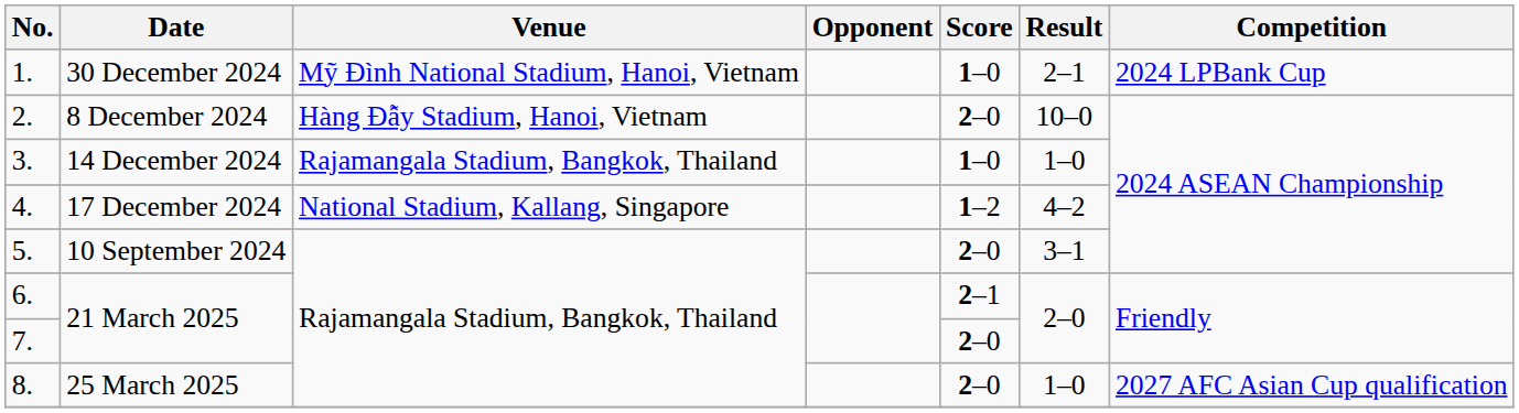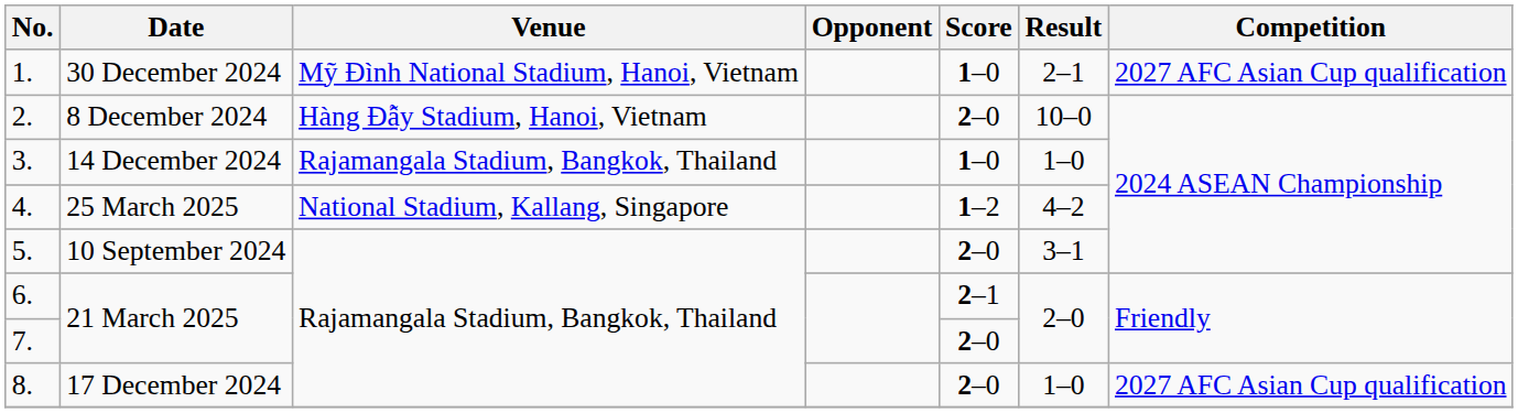1. | Competition: 2024 LPBank Cup -> 2027 AFC Asian Cup qualification
4. | Date: 17 December 2024 -> 25 March 2025
8. | Date: 25 March 2025 -> 17 December 2024
